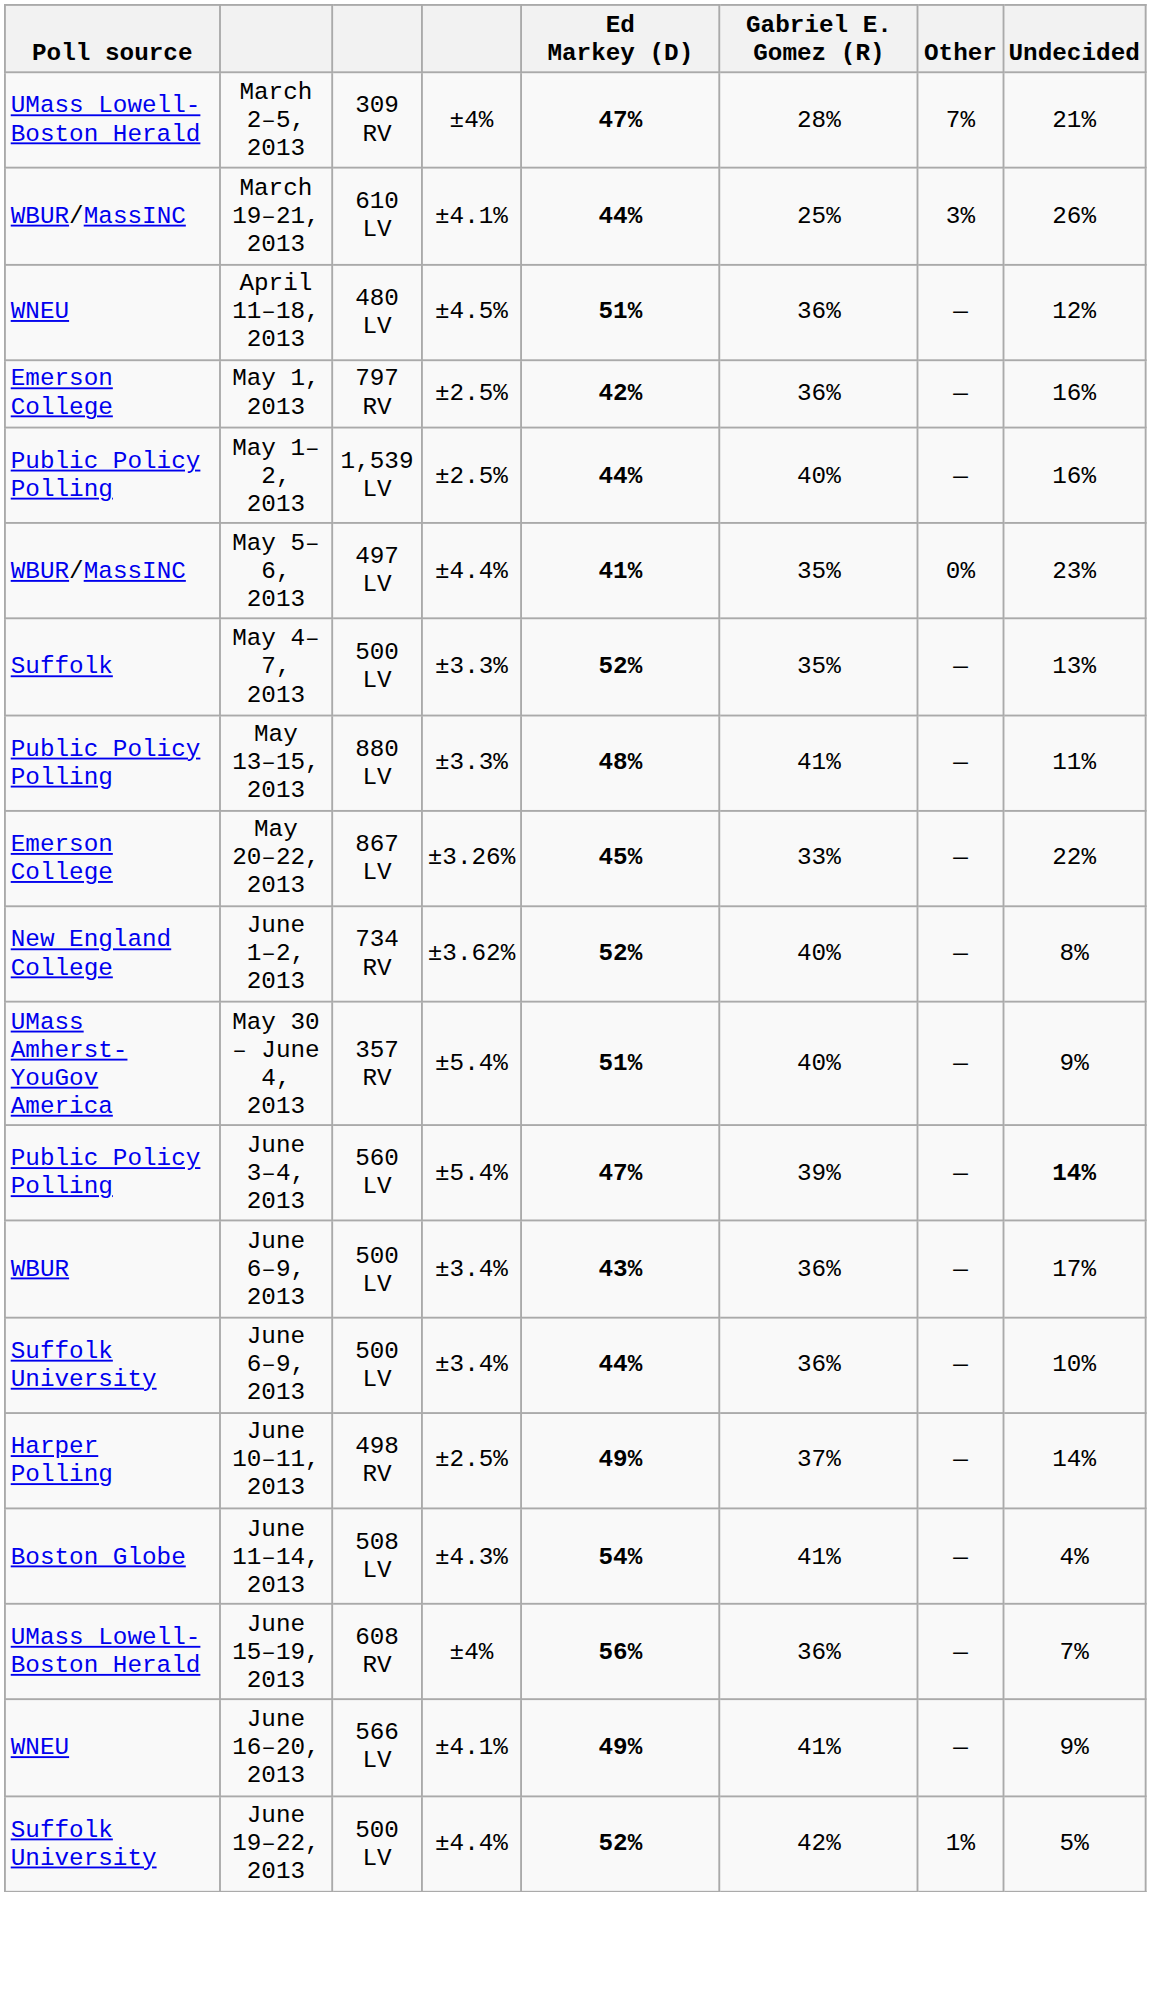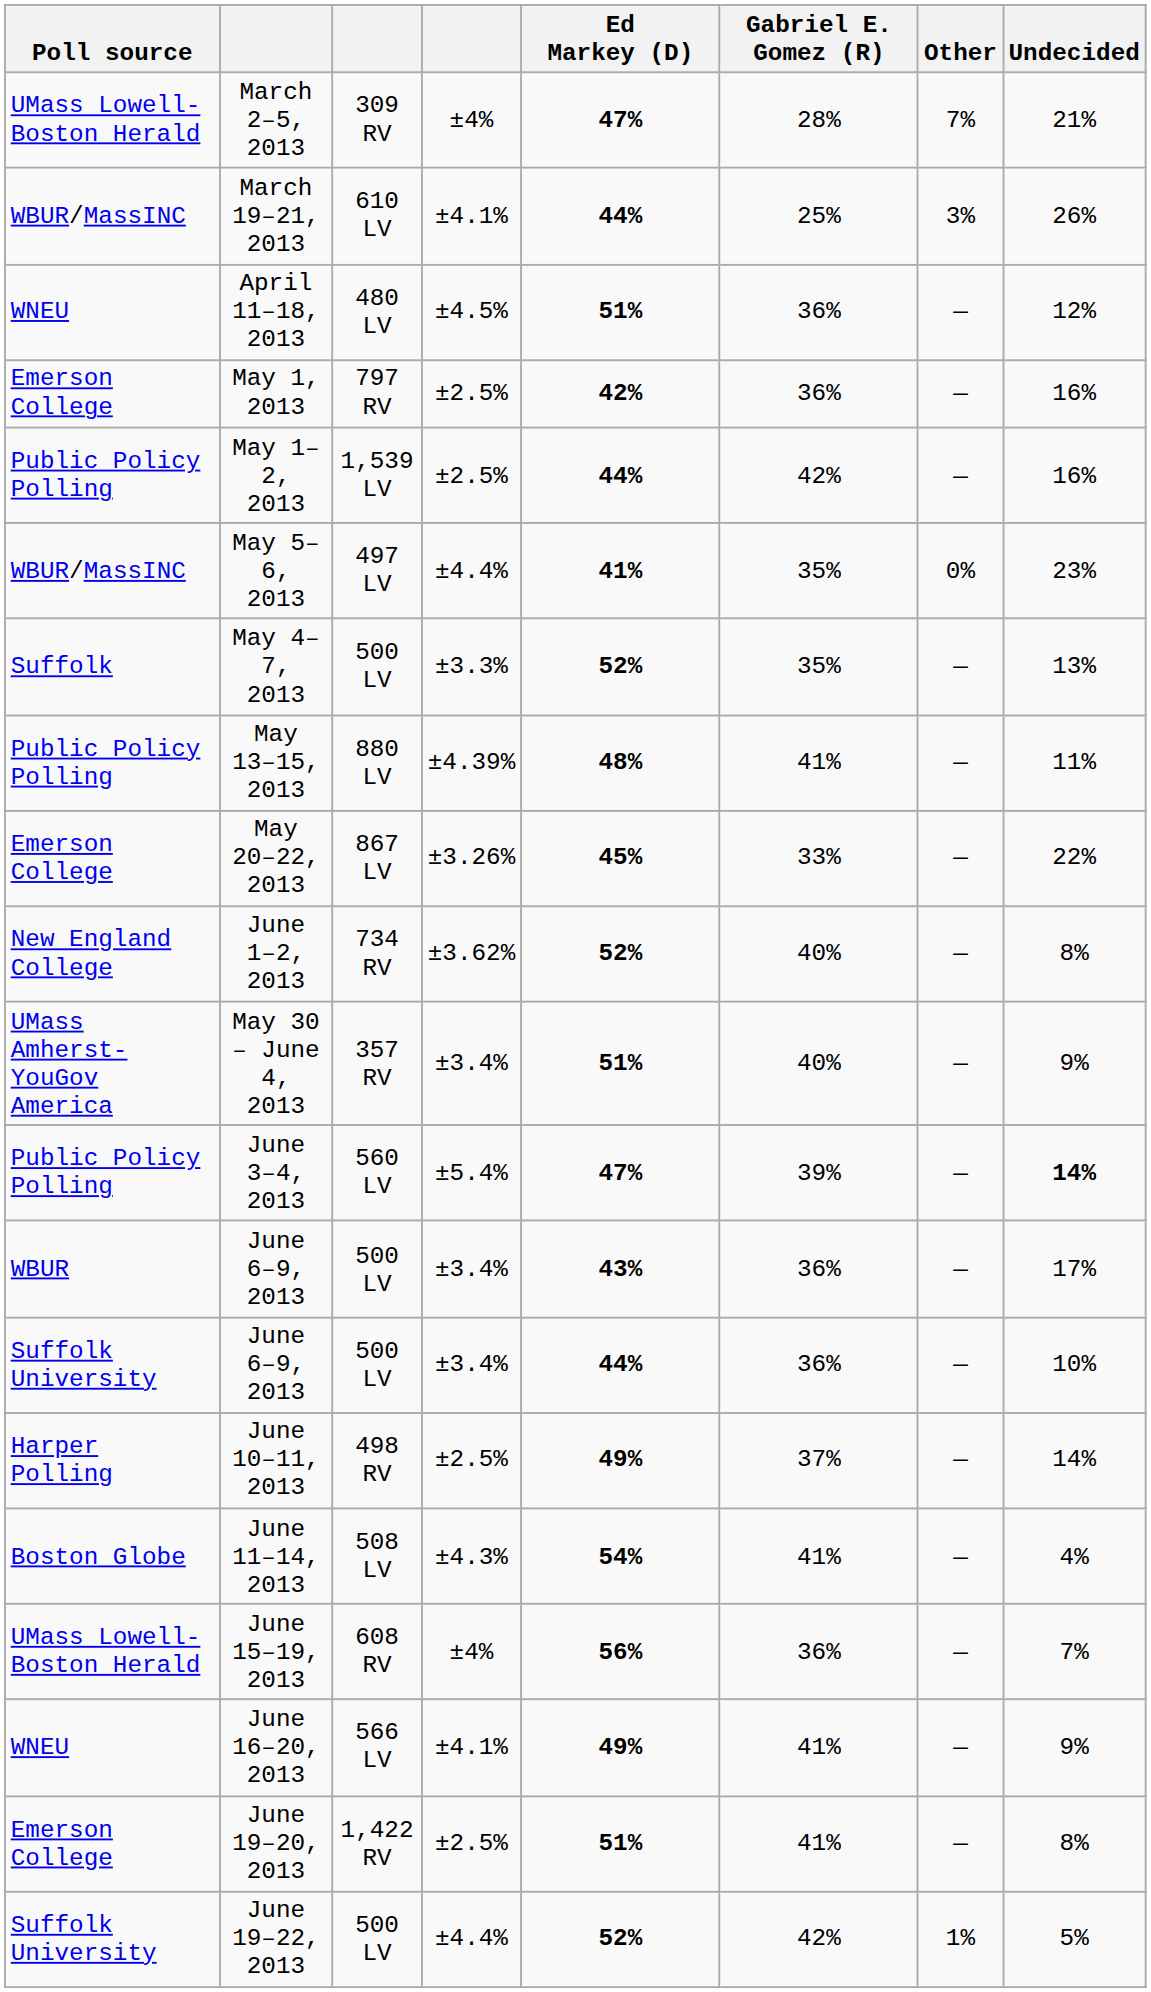May 1–2, 2013 | Gabriel E. Gomez (R): 40% -> 42%
May 13–15, 2013 | column 4: ±3.3% -> ±4.39%
May 30 – June 4, 2013 | column 4: ±5.4% -> ±3.4%
+ row: Emerson College | June 19–20, 2013 | 1,422 RV | ±2.5% | 51% | 41% | — | 8%
